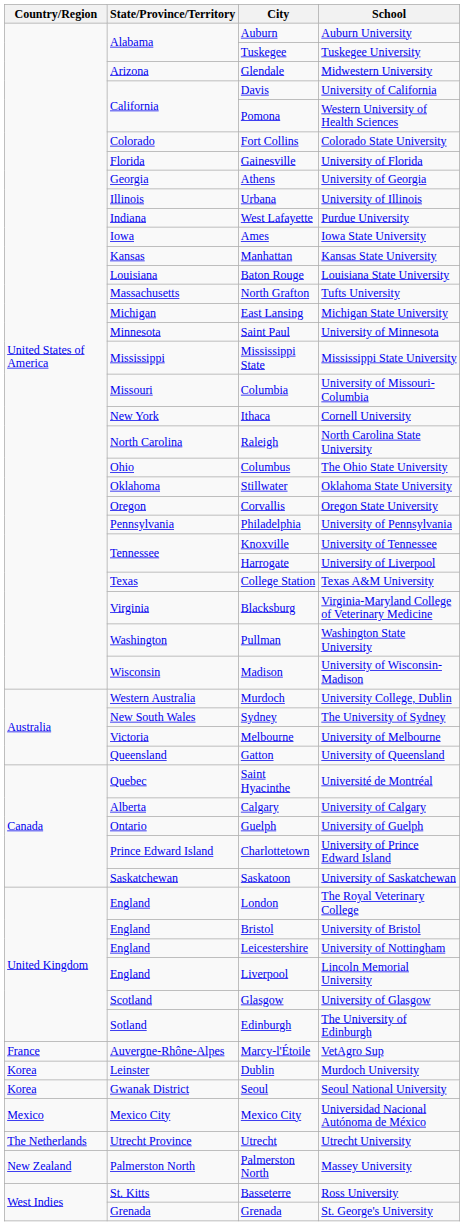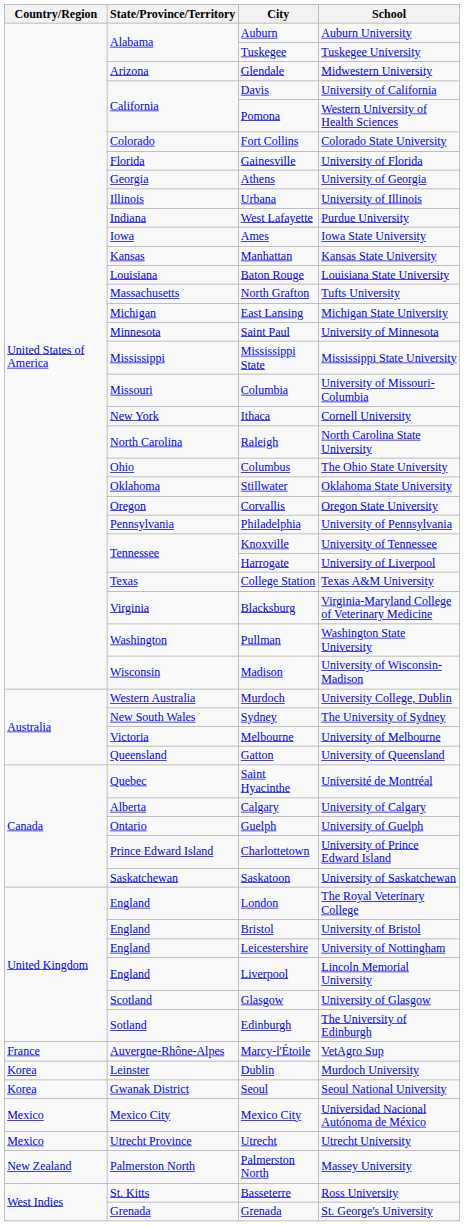Utrecht | Country/Region: The Netherlands -> Mexico
